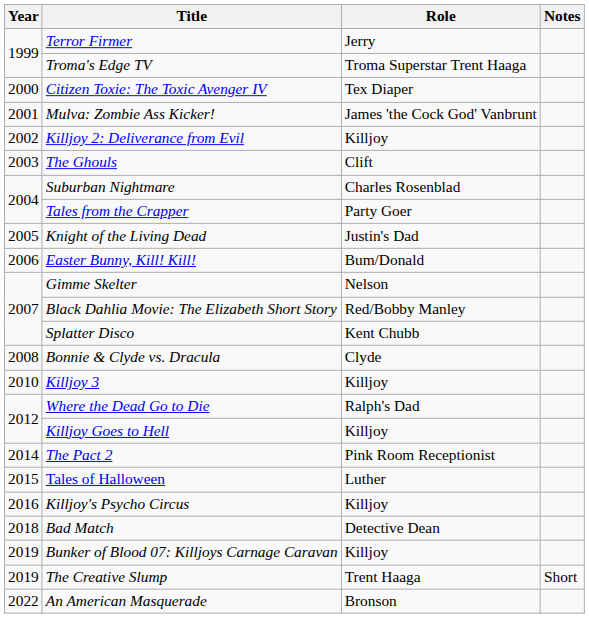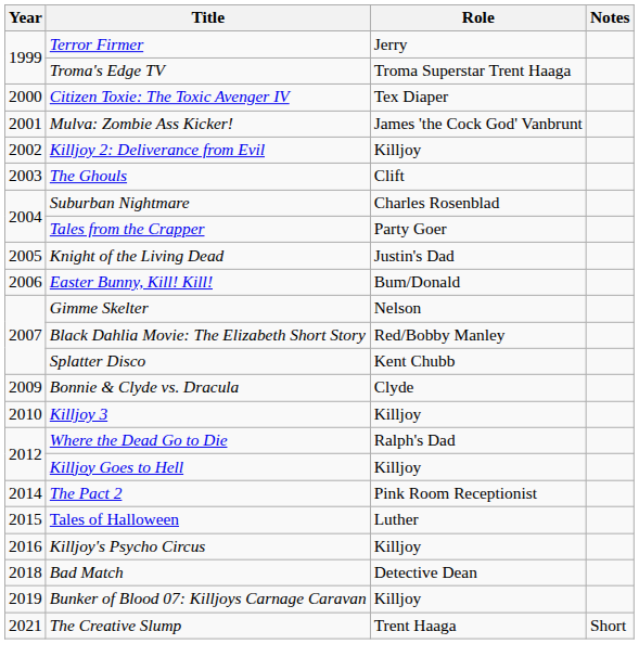Bonnie & Clyde vs. Dracula | Year: 2008 -> 2009
The Creative Slump | Year: 2019 -> 2021
- row: 2022 | An American Masquerade | Bronson
